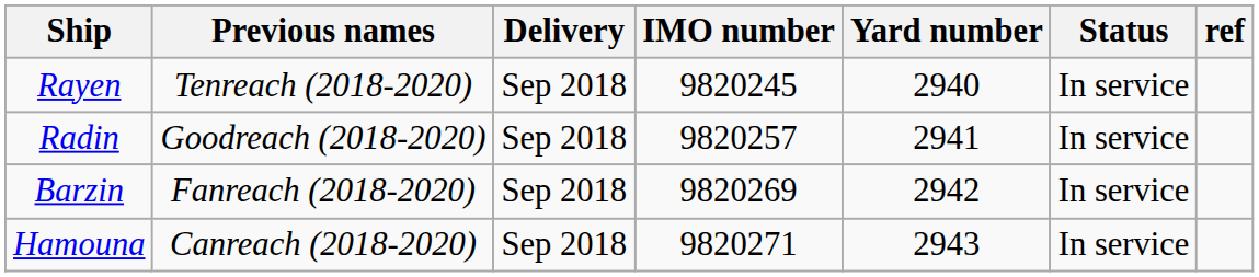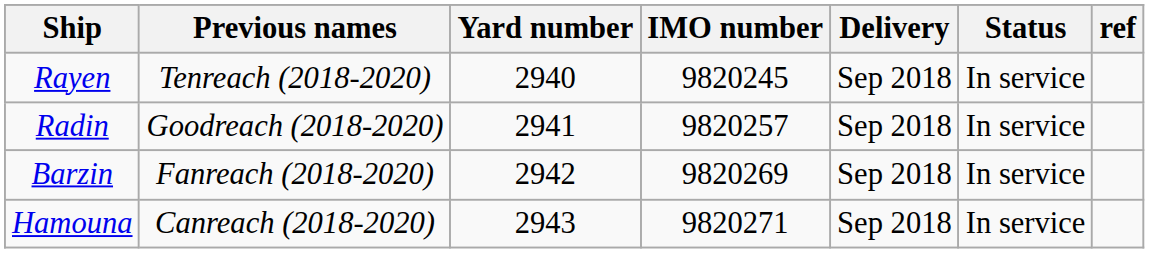columns swapped: Yard number <-> Delivery
